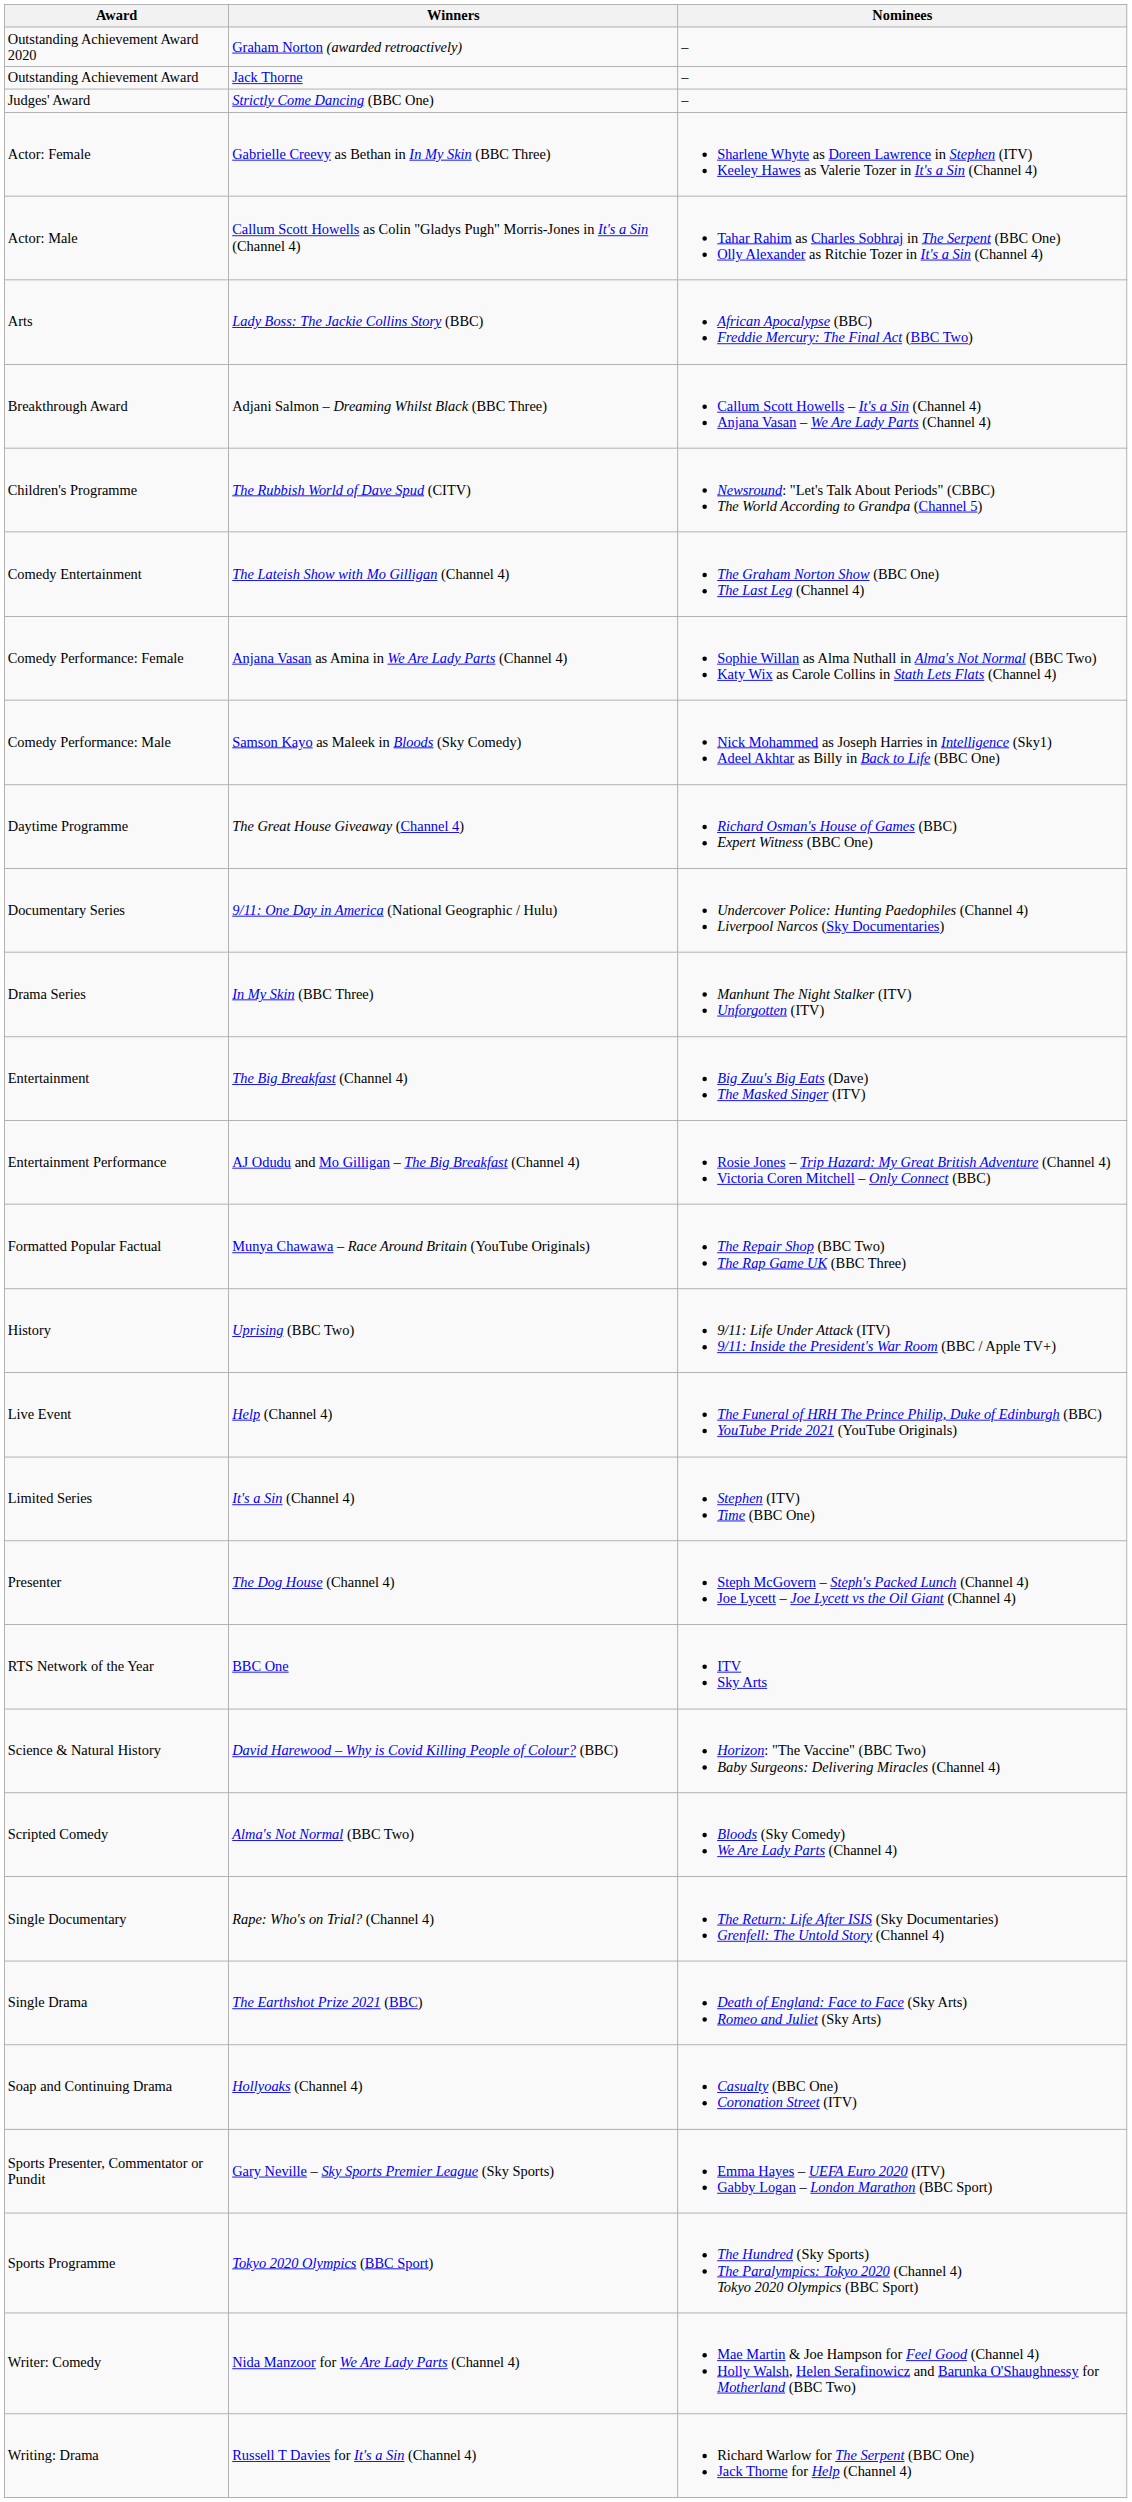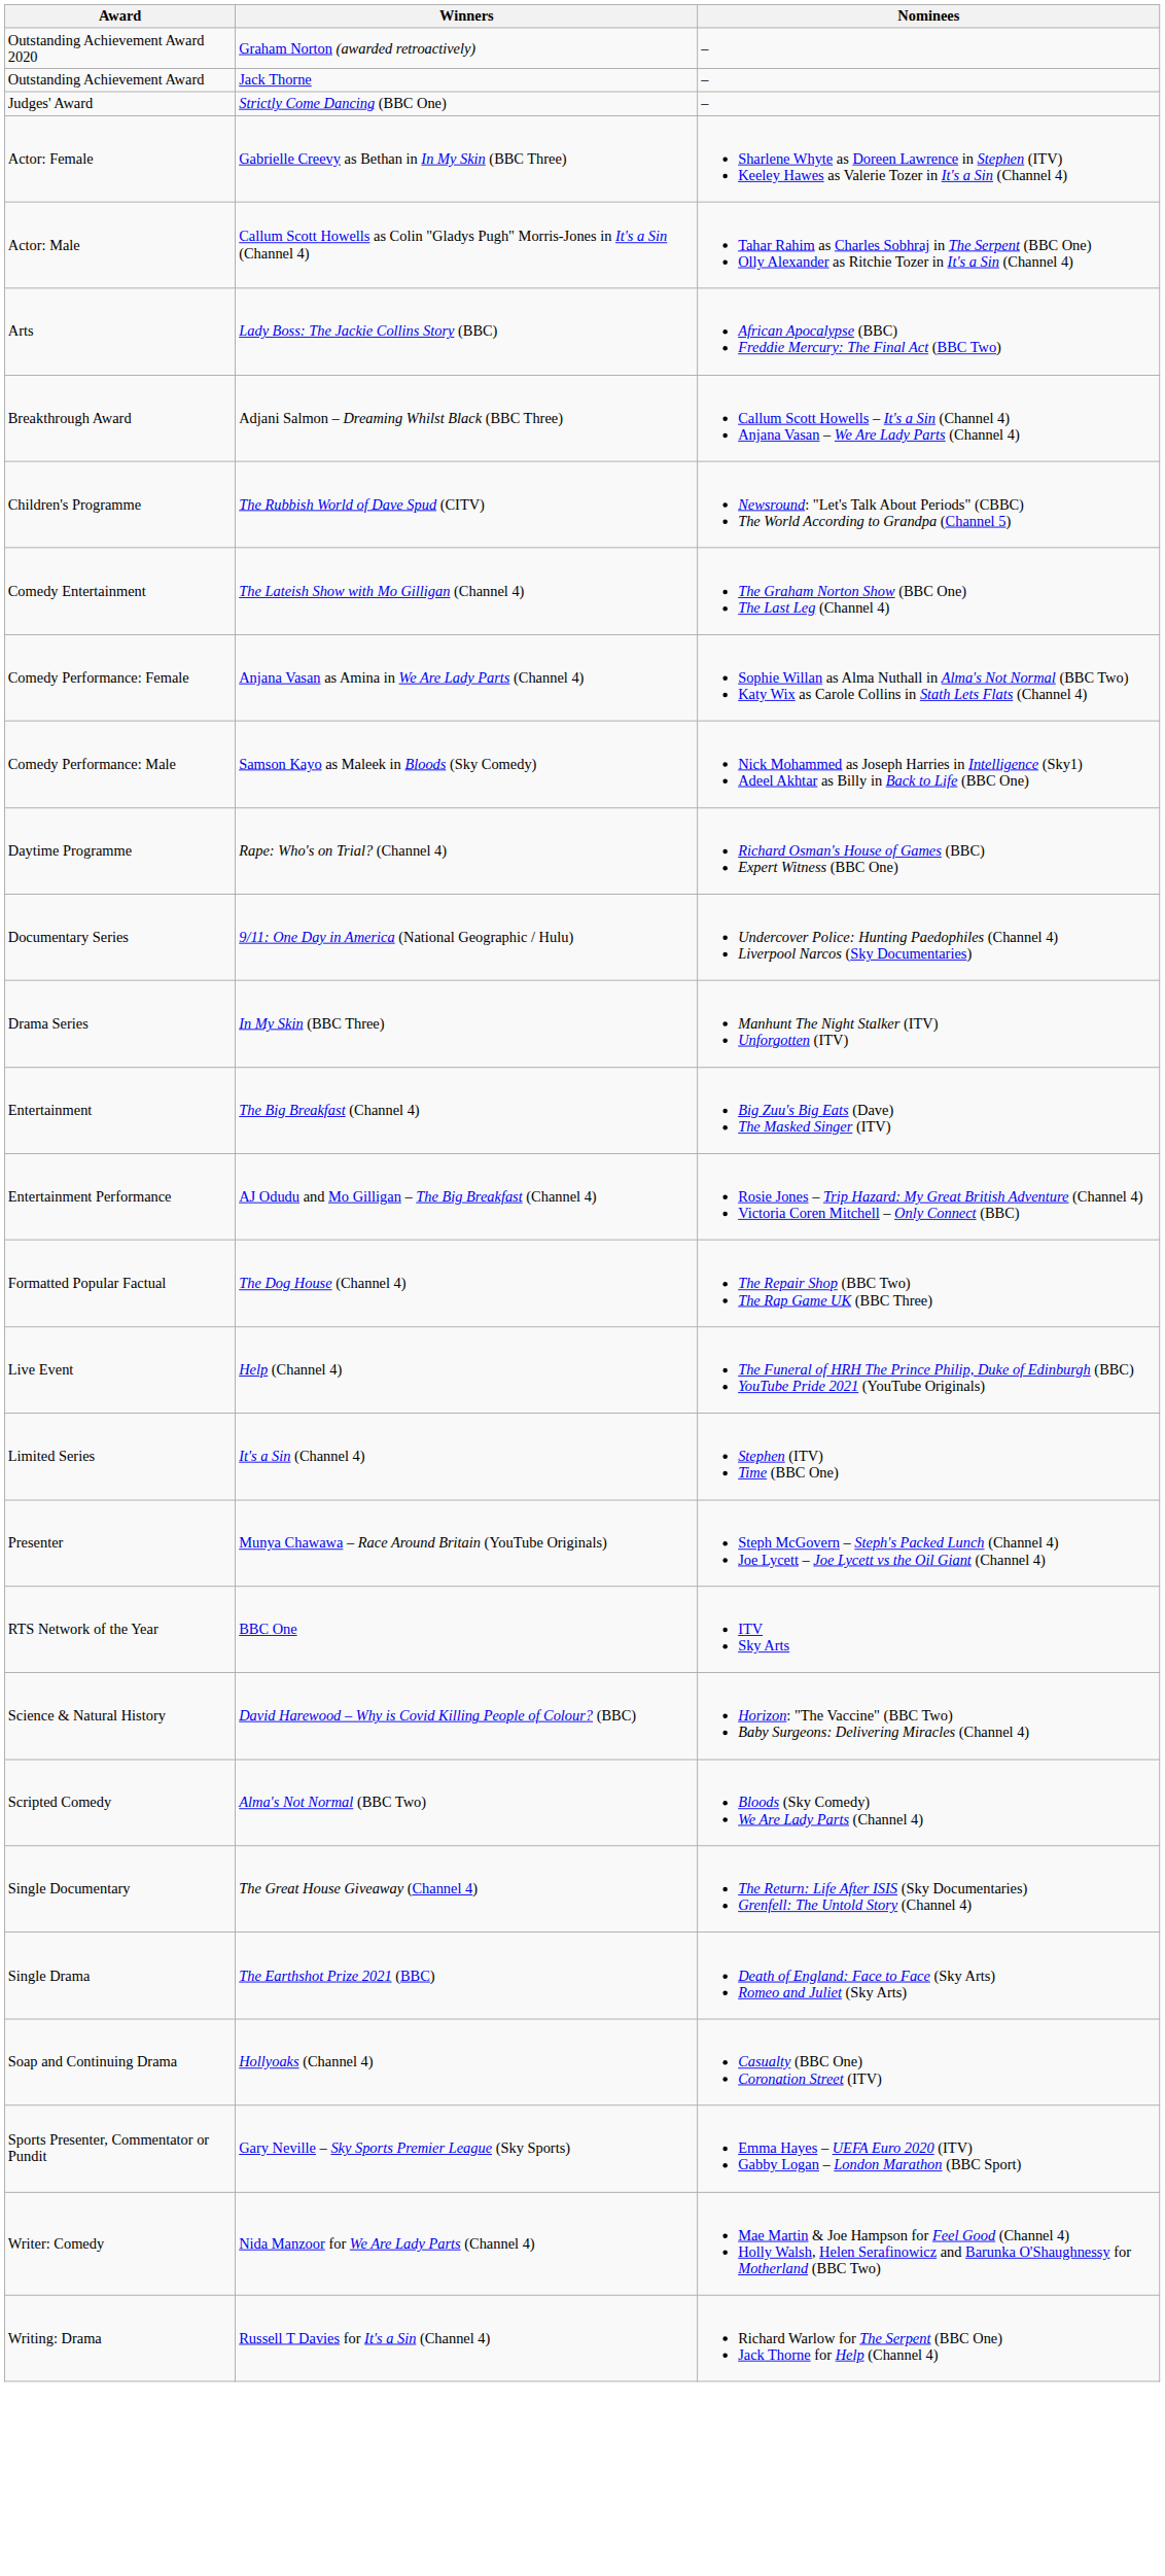Daytime Programme | Winners: The Great House Giveaway (Channel 4) -> Rape: Who's on Trial? (Channel 4)
Formatted Popular Factual | Winners: Munya Chawawa – Race Around Britain (YouTube Originals) -> The Dog House (Channel 4)
- row: History | Uprising (BBC Two) | 9/11: Life Under Attack (ITV) 9/11: Inside the President's War Room (BBC / Apple TV+)
Presenter | Winners: The Dog House (Channel 4) -> Munya Chawawa – Race Around Britain (YouTube Originals)
Single Documentary | Winners: Rape: Who's on Trial? (Channel 4) -> The Great House Giveaway (Channel 4)
- row: Sports Programme | Tokyo 2020 Olympics (BBC Sport) | The Hundred (Sky Sports) The Paralympics: Tokyo 2020 (Channel 4) Tokyo 2020 Olympics (BBC Sport)
